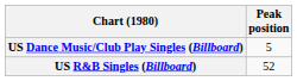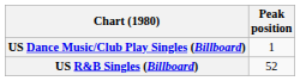US Dance Music/Club Play Singles (Billboard) | Peak position: 5 -> 1
